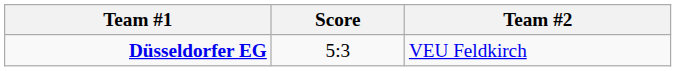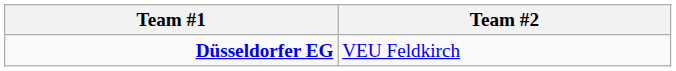- column: Score | 5:3
